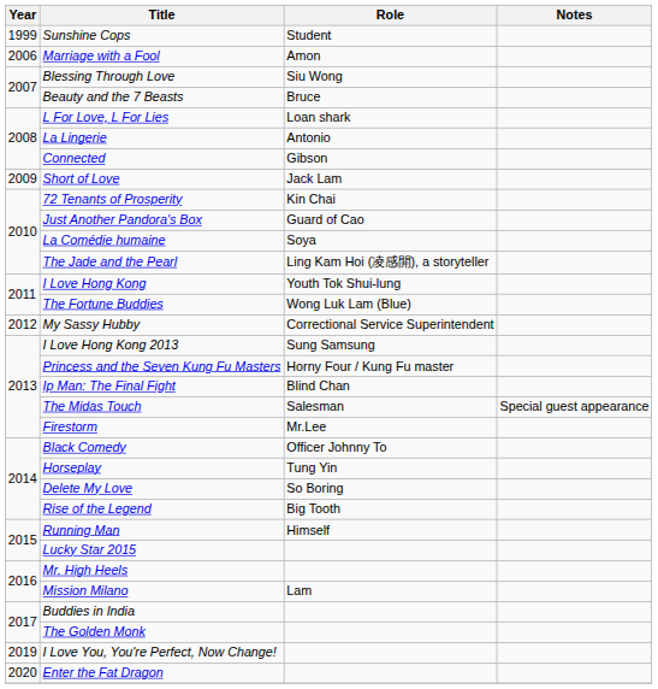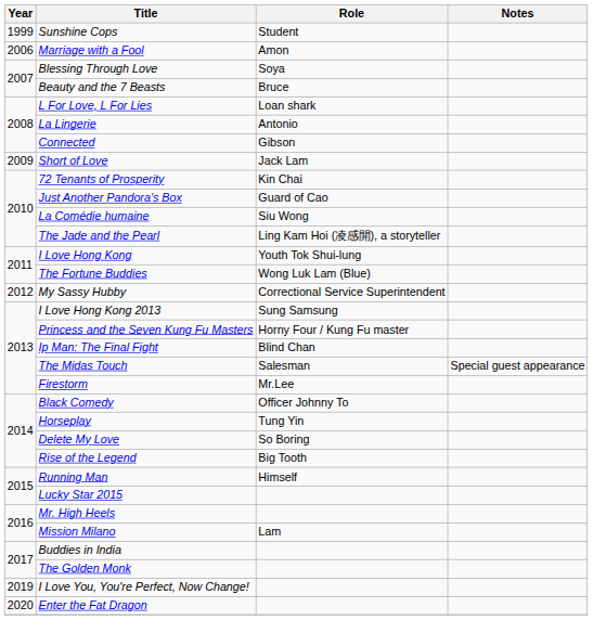Blessing Through Love | Role: Siu Wong -> Soya
La Comédie humaine | Role: Soya -> Siu Wong
